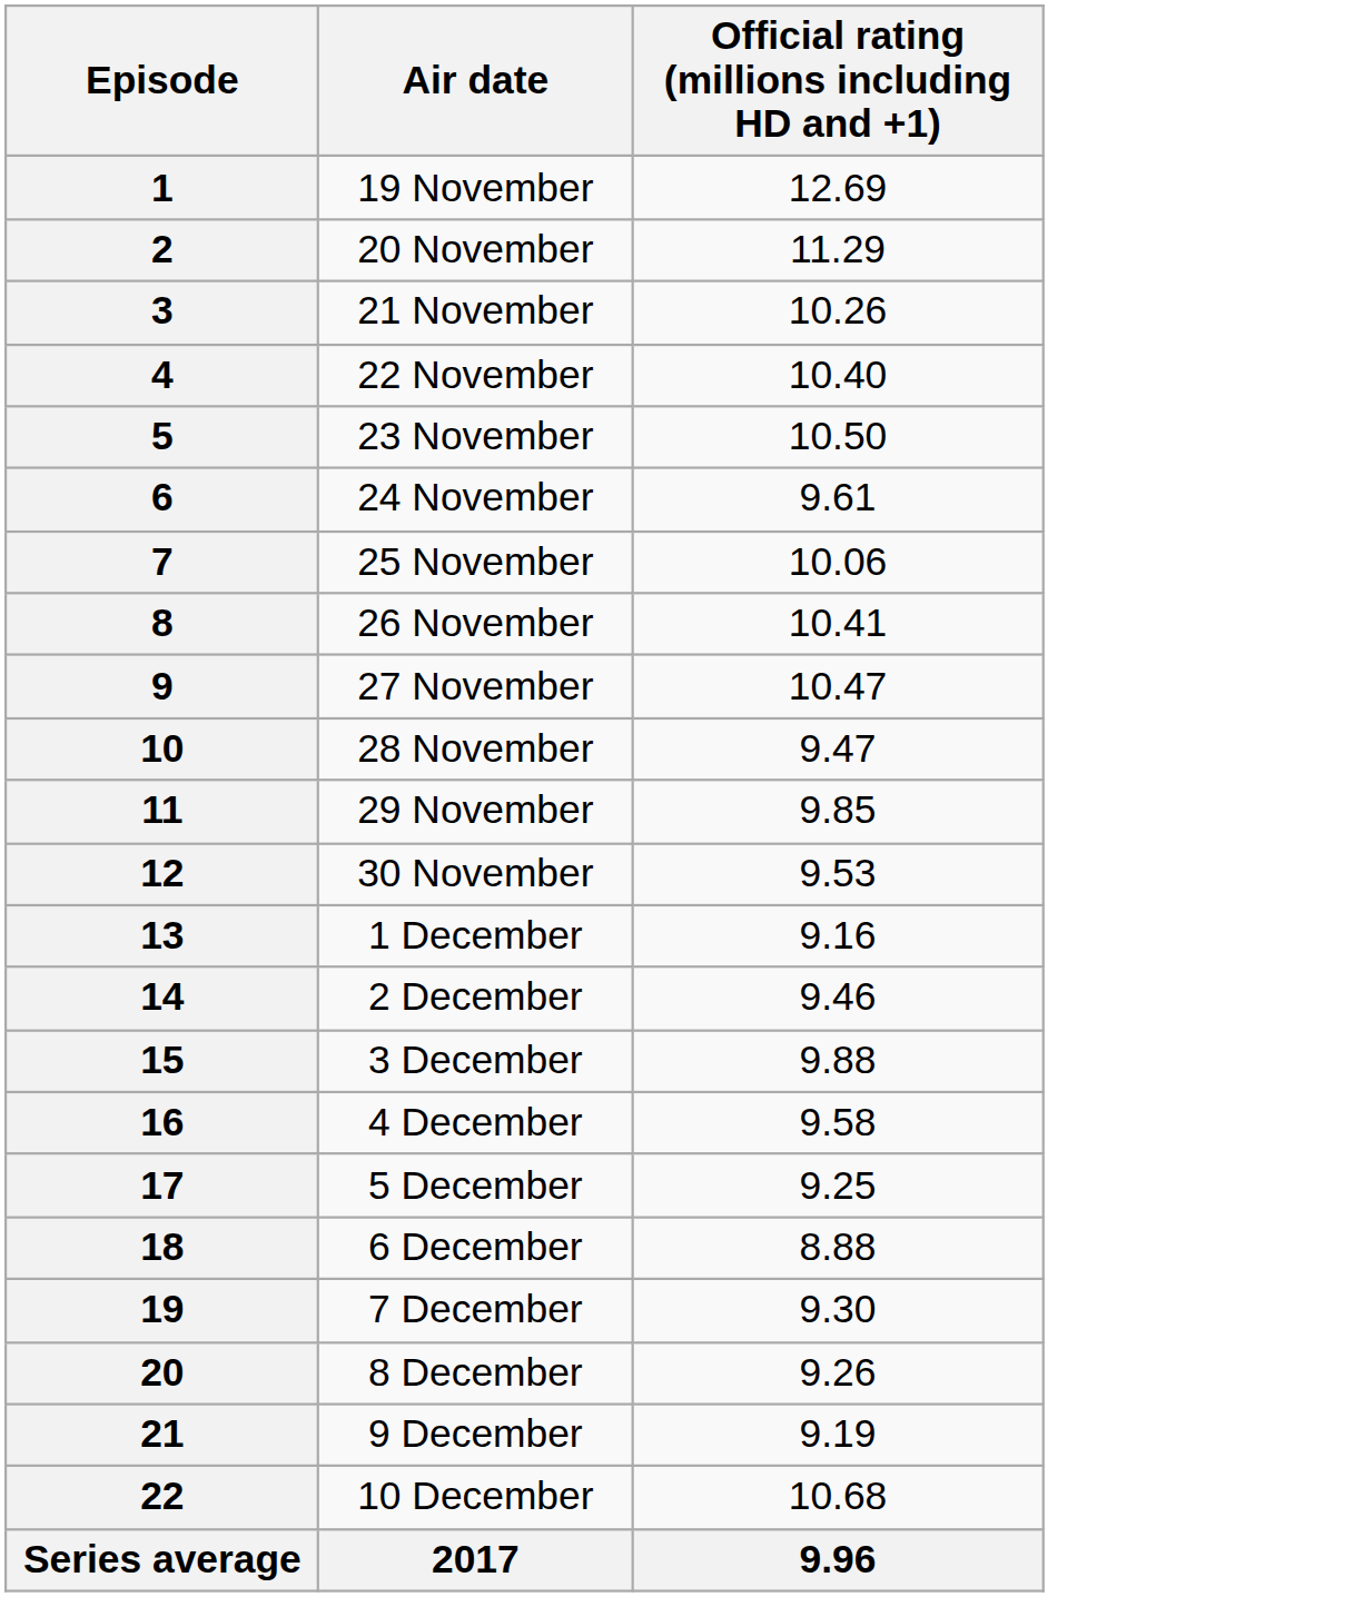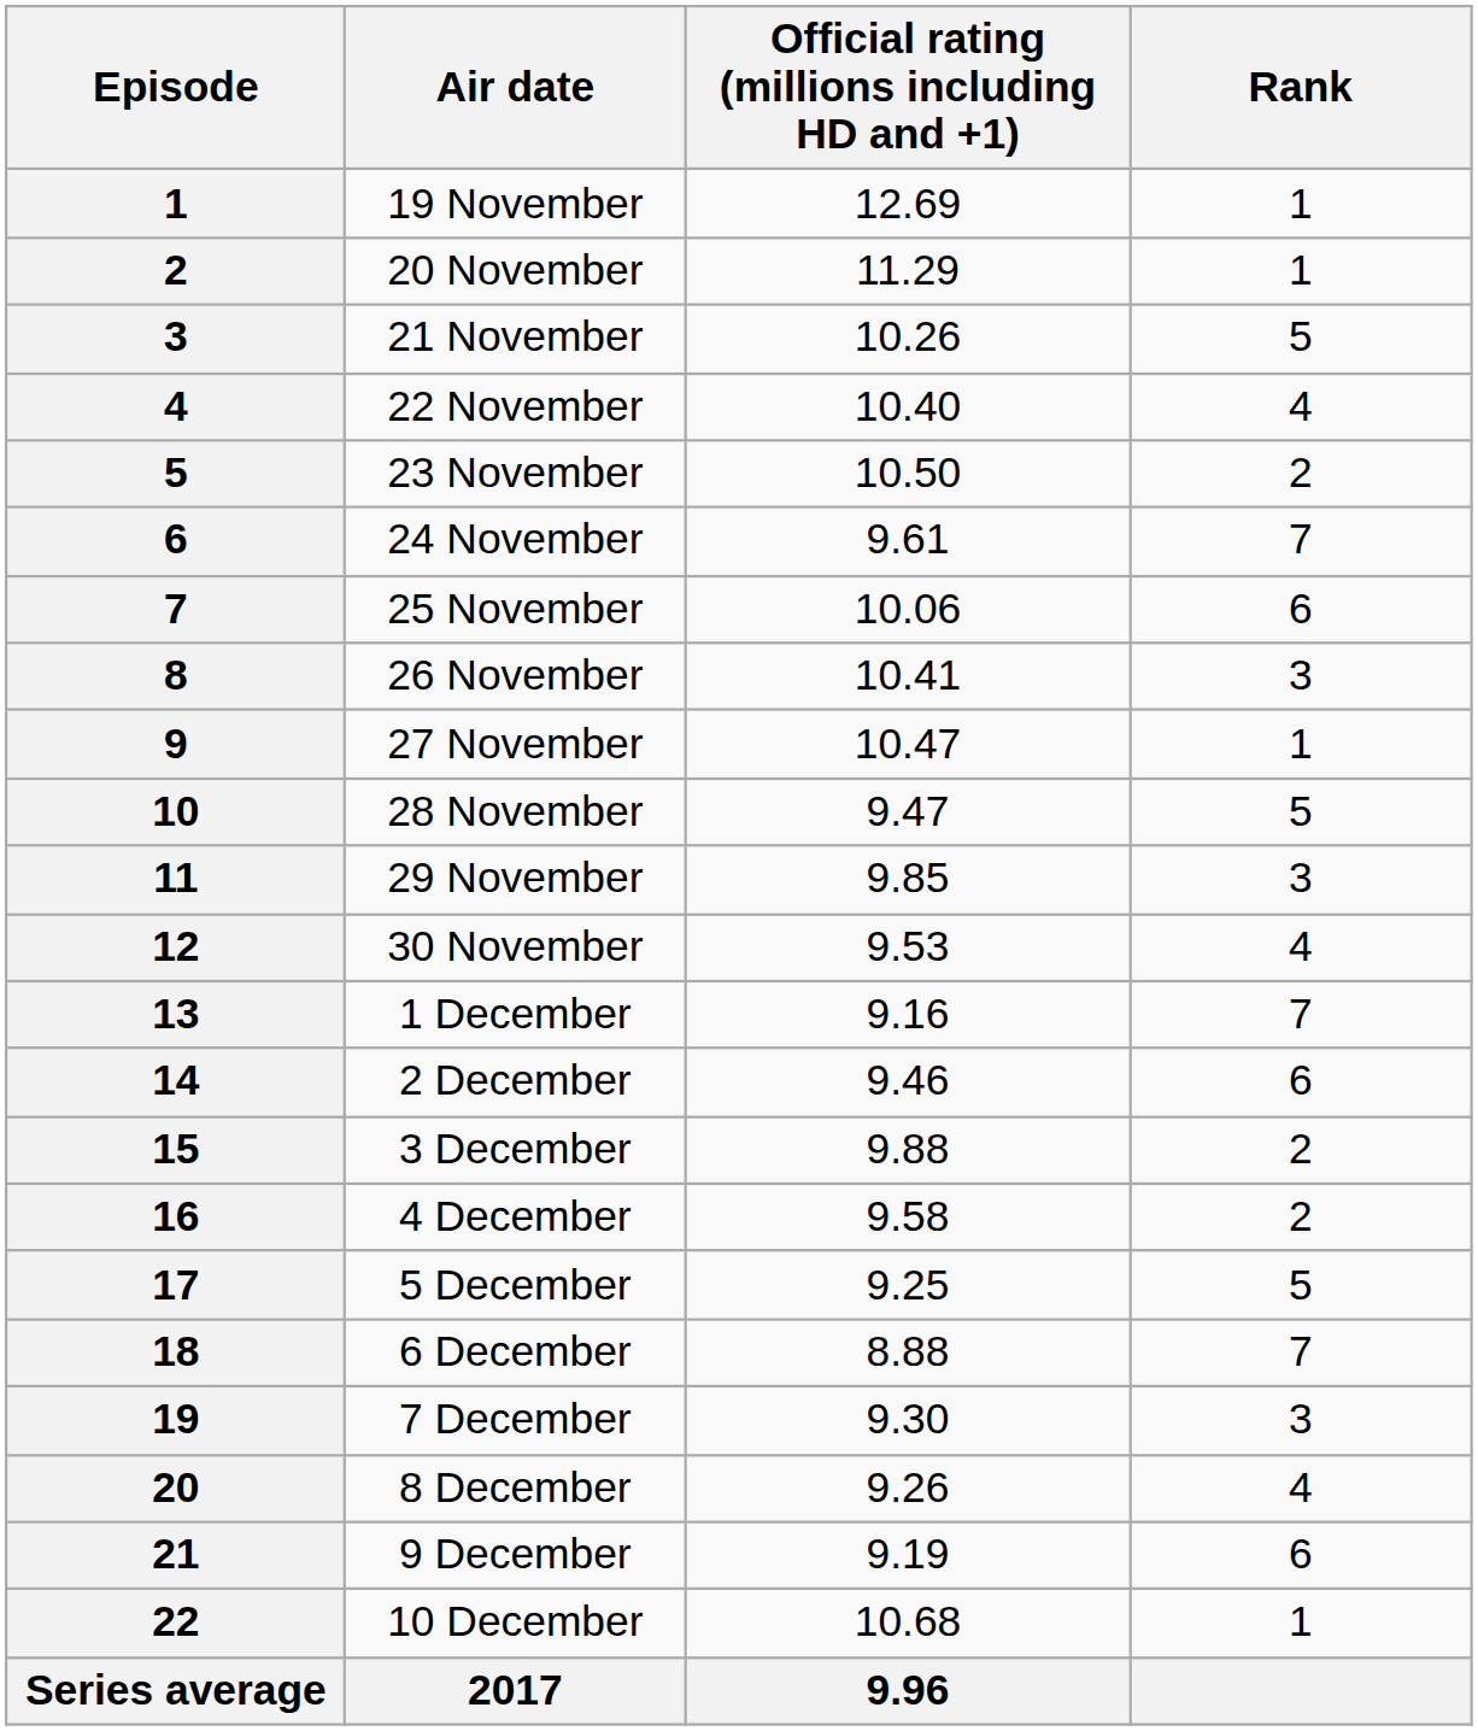+ column: Rank | 1 | 1 | 5 | 4 | 2 | 7 | 6 | 3 | 1 | 5 | 3 | 4 | 7 | 6 | 2 | 2 | 5 | 7 | 3 | 4 | 6 | 1
